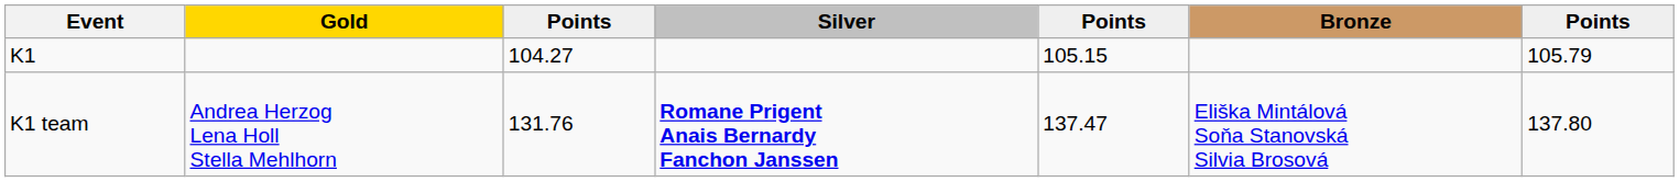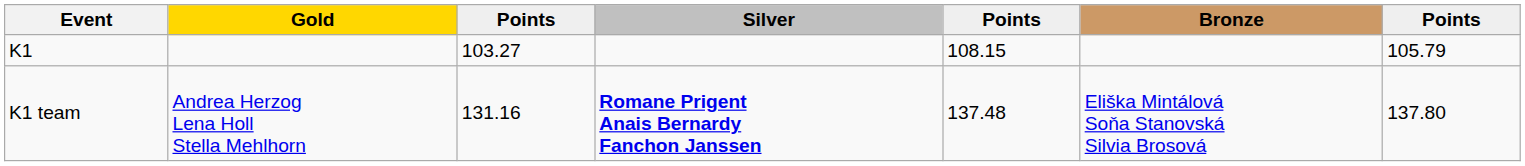K1 | column 3: 104.27 -> 103.27
K1 | column 5: 105.15 -> 108.15
K1 team | column 3: 131.76 -> 131.16
K1 team | column 5: 137.47 -> 137.48
